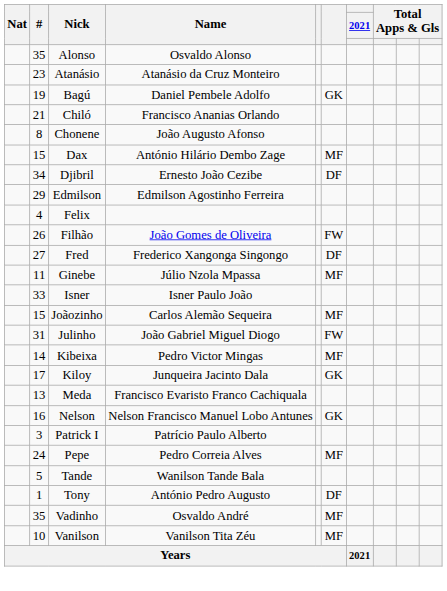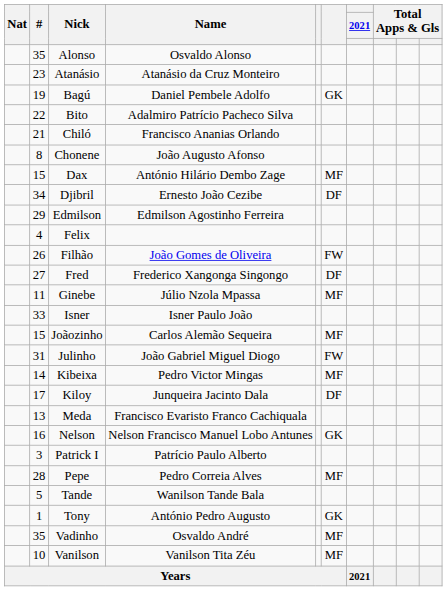+ row: 22 | Bito | Adalmiro Patrício Pacheco Silva
Kiloy | column 6: GK -> DF
Pepe | #: 24 -> 28
Tony | column 6: DF -> GK
